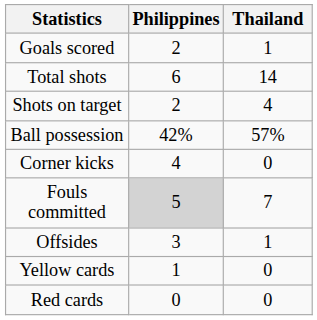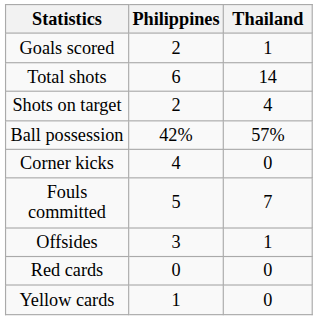Fouls committed | Philippines: lightgrey background -> no background
rows swapped: Yellow cards <-> Red cards
